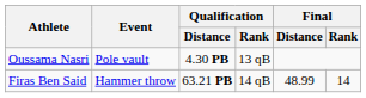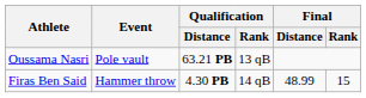Oussama Nasri | Qualification / Distance: 4.30 PB -> 63.21 PB
Firas Ben Said | Qualification / Distance: 63.21 PB -> 4.30 PB
Firas Ben Said | Final / Rank: 14 -> 15
